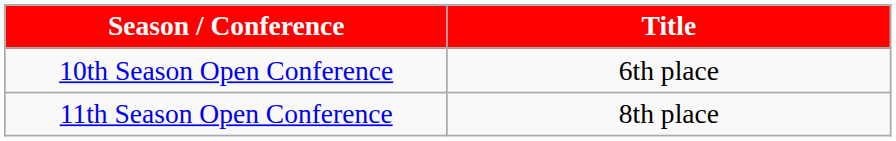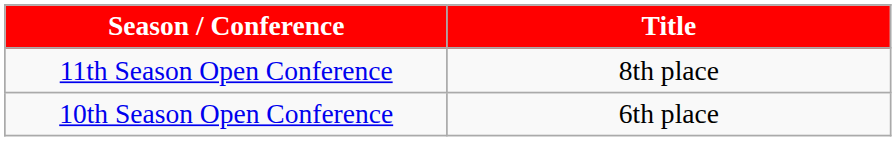rows swapped: 10th Season Open Conference <-> 11th Season Open Conference
